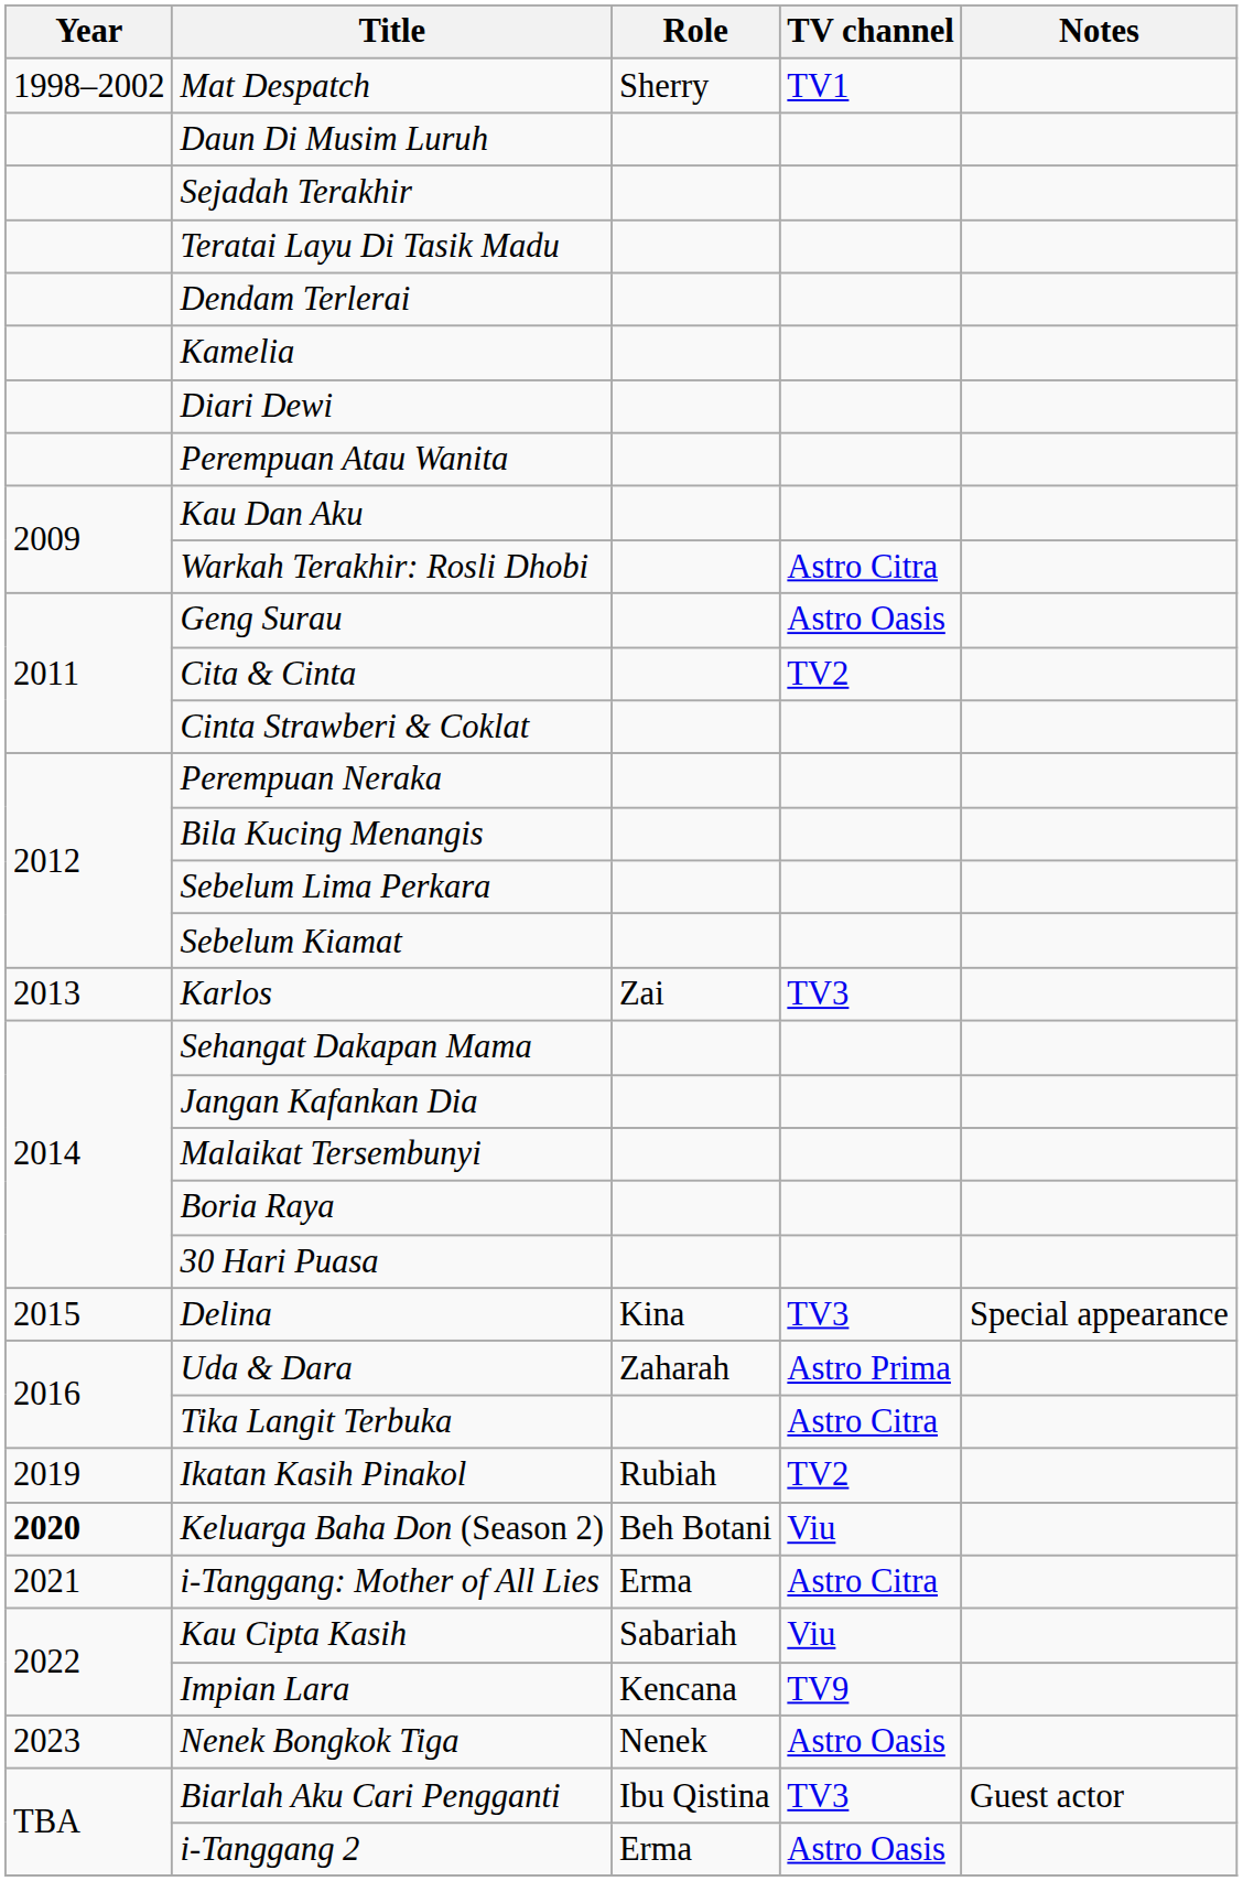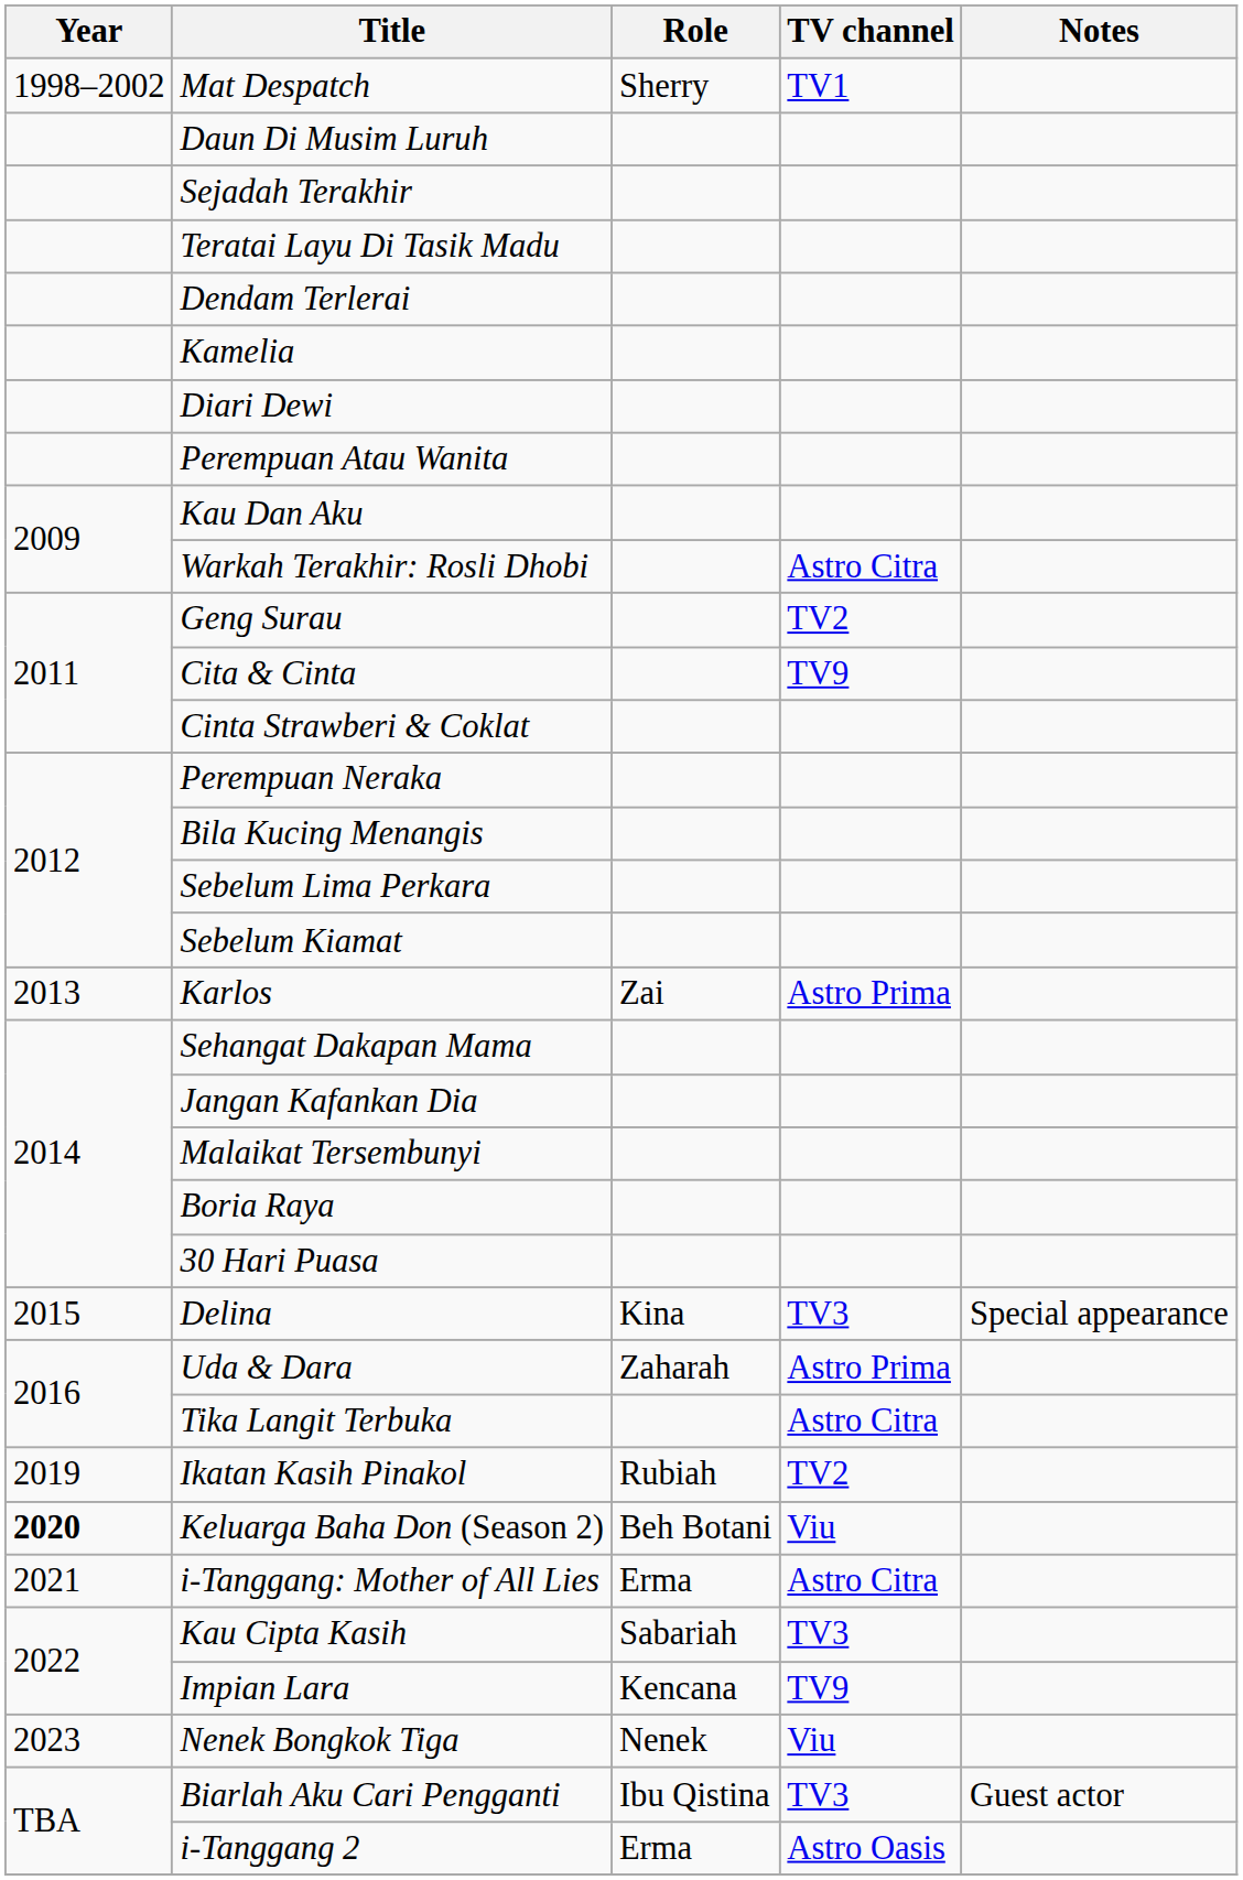Geng Surau | TV channel: Astro Oasis -> TV2
Cita & Cinta | TV channel: TV2 -> TV9
Karlos | TV channel: TV3 -> Astro Prima
Kau Cipta Kasih | TV channel: Viu -> TV3
Nenek Bongkok Tiga | TV channel: Astro Oasis -> Viu
